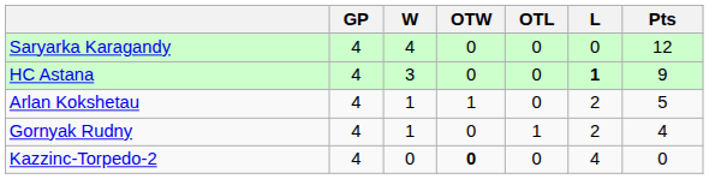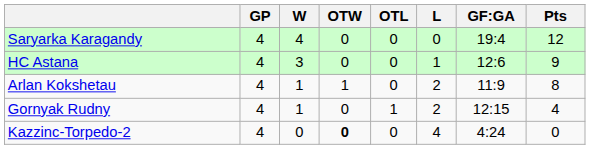+ column: GF:GA | 19:4 | 12:6 | 11:9 | 12:15 | 4:24
HC Astana | L: bold -> normal
Arlan Kokshetau | Pts: 5 -> 8
